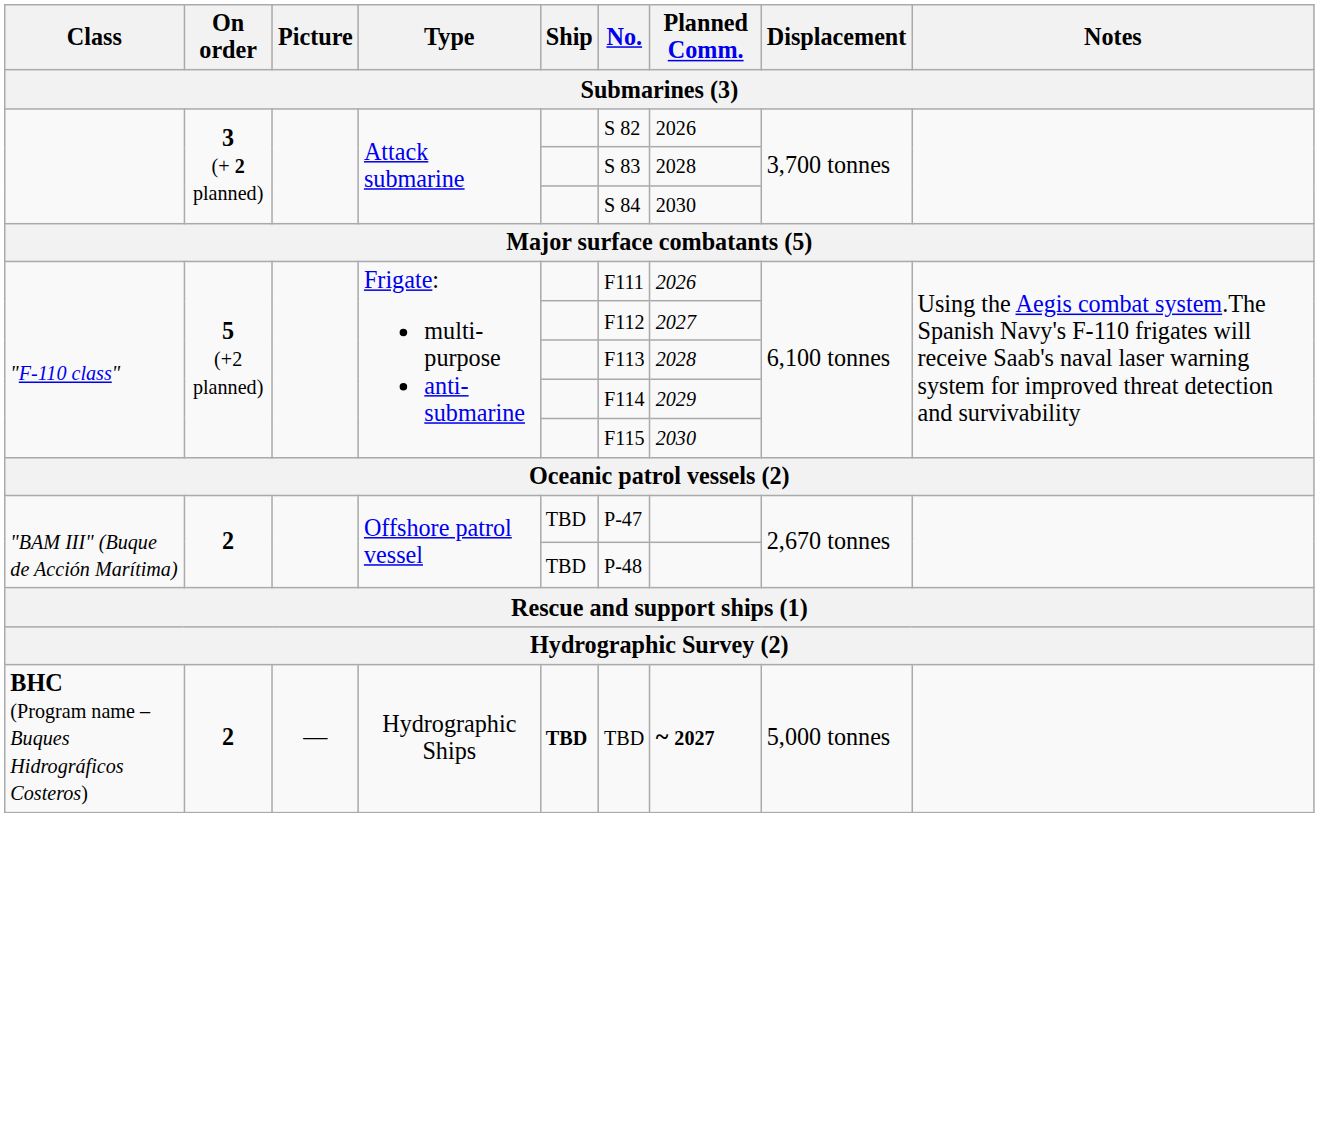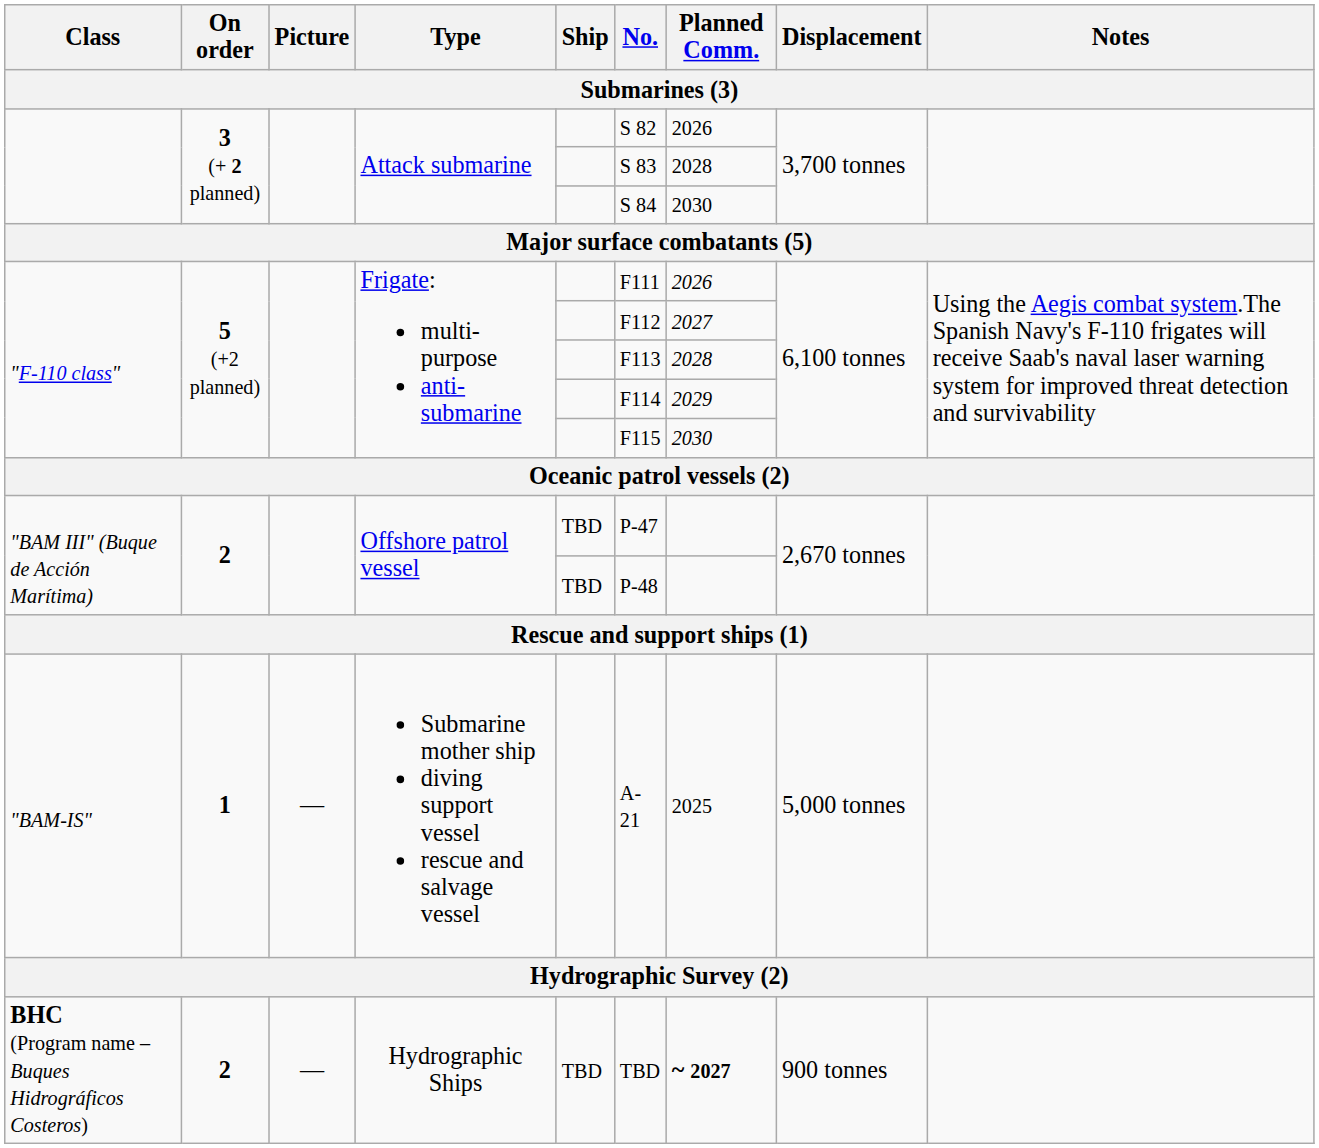+ row: "BAM-IS" | 1 | — | Submarine mother ship diving support vessel rescue and salvage vessel | A-21 | 2025 | 5,000 tonnes
BHC (Program name – Buques Hidrográficos Costeros) | Ship: bold -> normal
BHC (Program name – Buques Hidrográficos Costeros) | Displacement: 5,000 tonnes -> 900 tonnes
